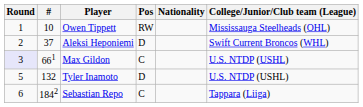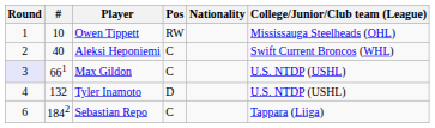Aleksi Heponiemi | #: 37 -> 40
Aleksi Heponiemi | Pos: D -> C
Tyler Inamoto | Round: 5 -> 4
